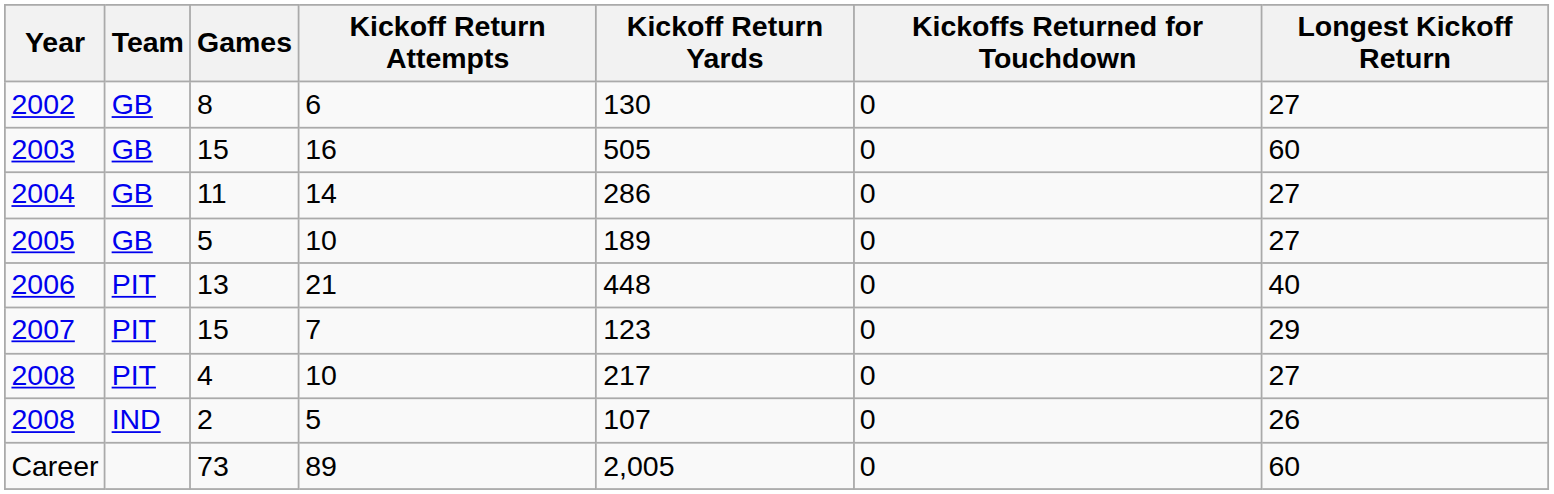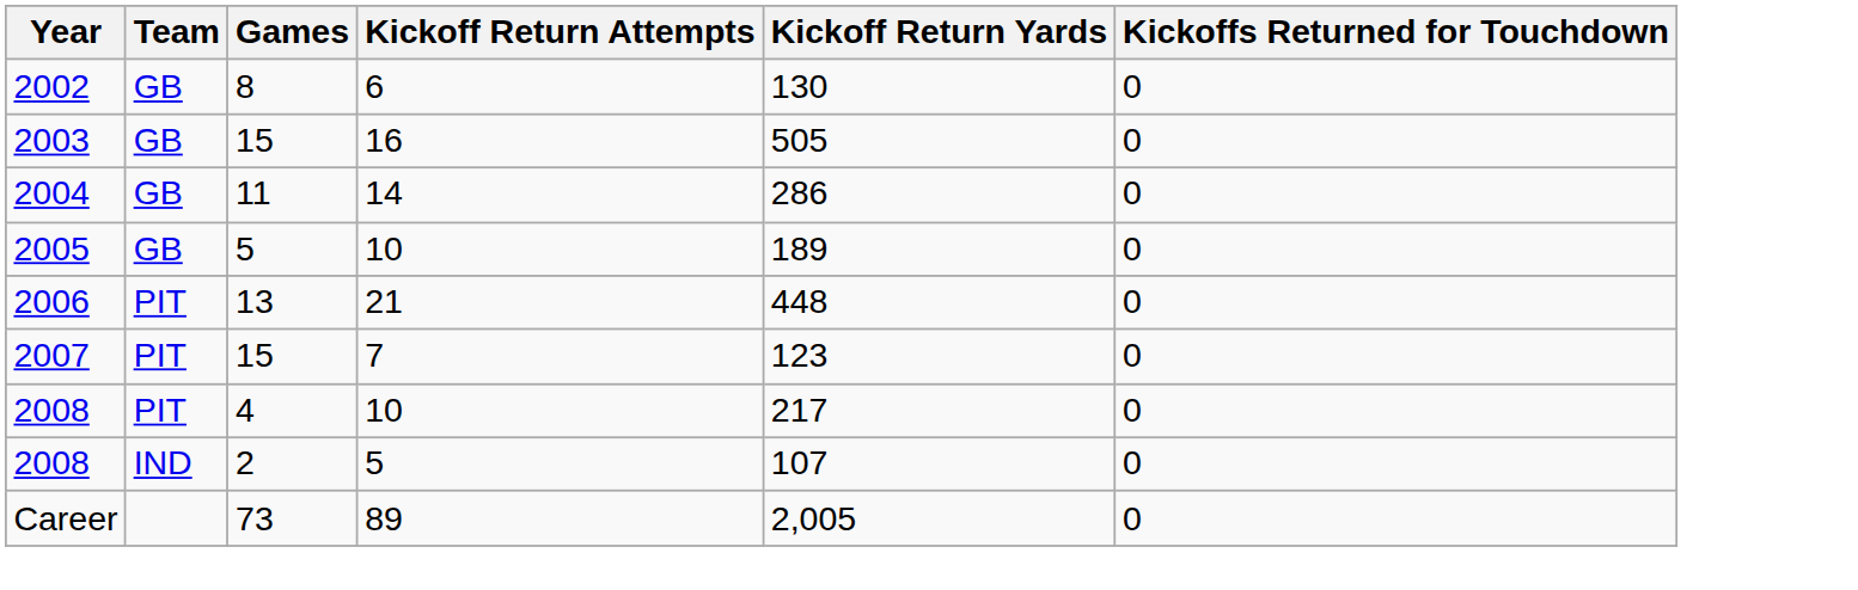- column: Longest Kickoff Return | 27 | 60 | 27 | 27 | 40 | 29 | 27 | 26 | 60
